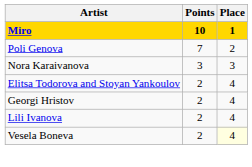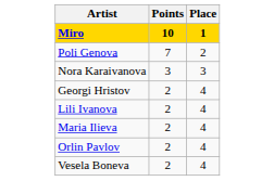- row: Elitsa Todorova and Stoyan Yankoulov | 2 | 4
+ row: Maria Ilieva | 2 | 4
+ row: Orlin Pavlov | 2 | 4
Vesela Boneva | Place: lightyellow background -> no background
